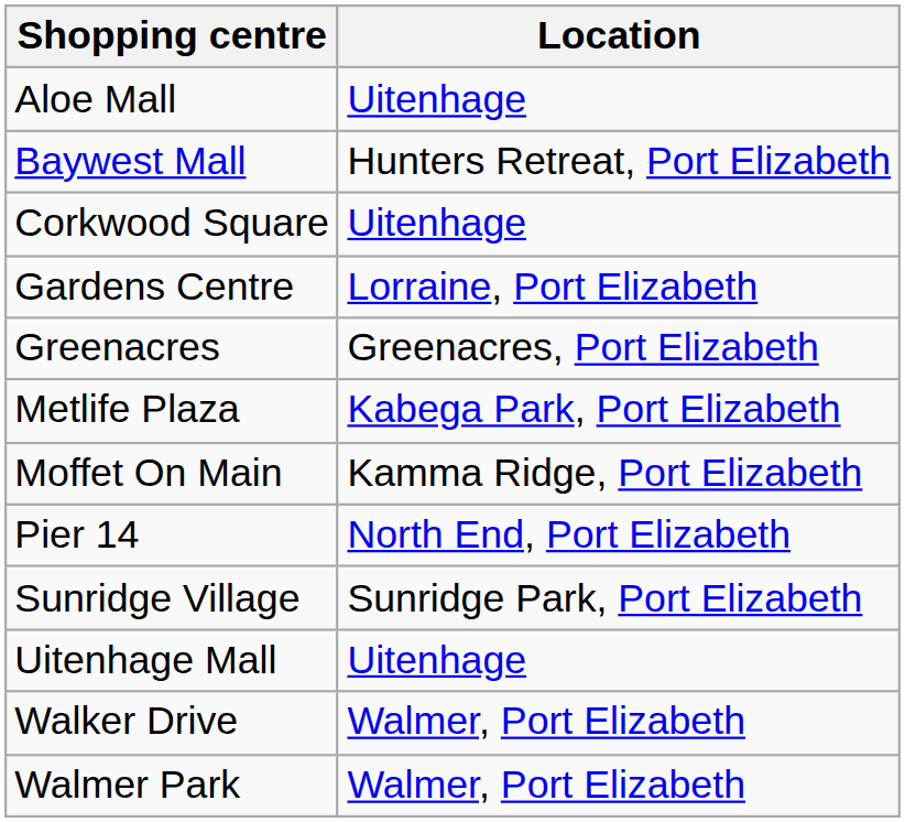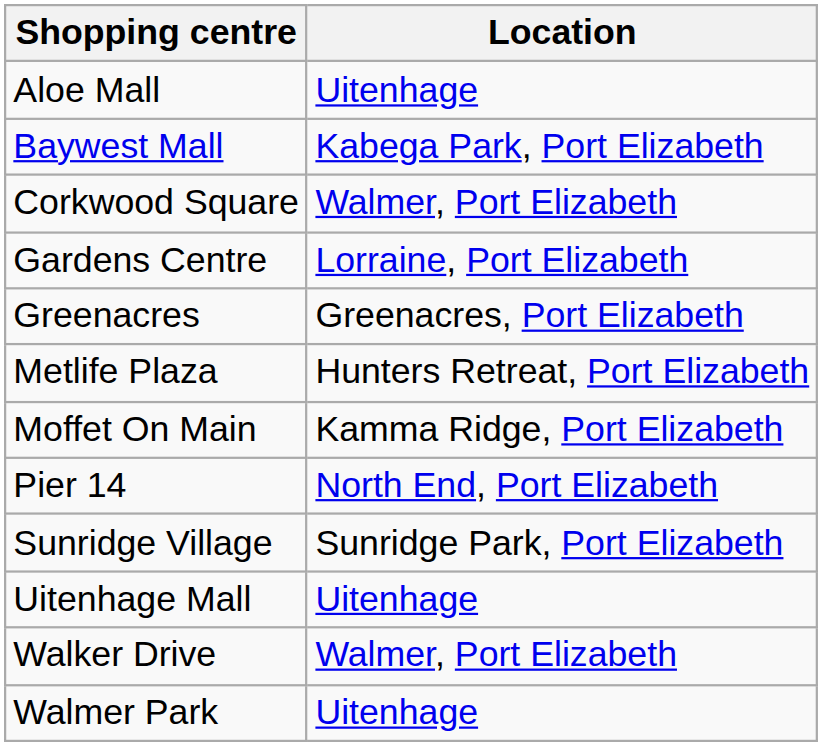Baywest Mall | Location: Hunters Retreat, Port Elizabeth -> Kabega Park, Port Elizabeth
Corkwood Square | Location: Uitenhage -> Walmer, Port Elizabeth
Metlife Plaza | Location: Kabega Park, Port Elizabeth -> Hunters Retreat, Port Elizabeth
Walmer Park | Location: Walmer, Port Elizabeth -> Uitenhage
